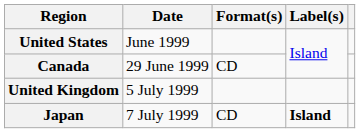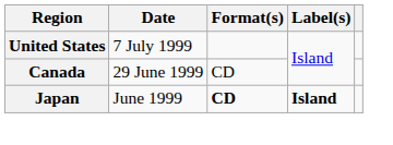United States | Date: June 1999 -> 7 July 1999
- row: United Kingdom | 5 July 1999
Japan | Date: 7 July 1999 -> June 1999
Japan | Format(s): normal -> bold
